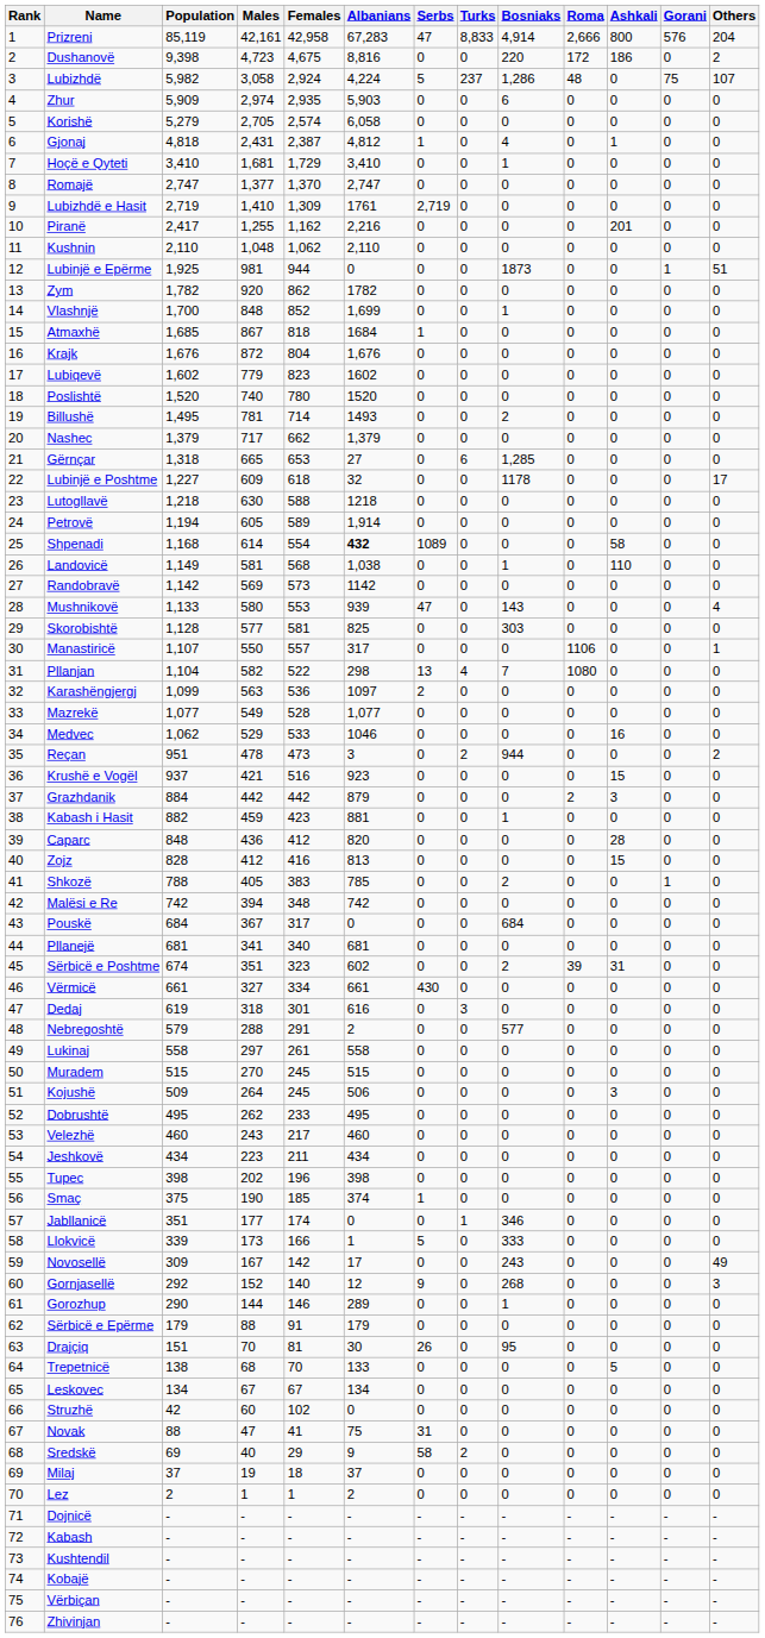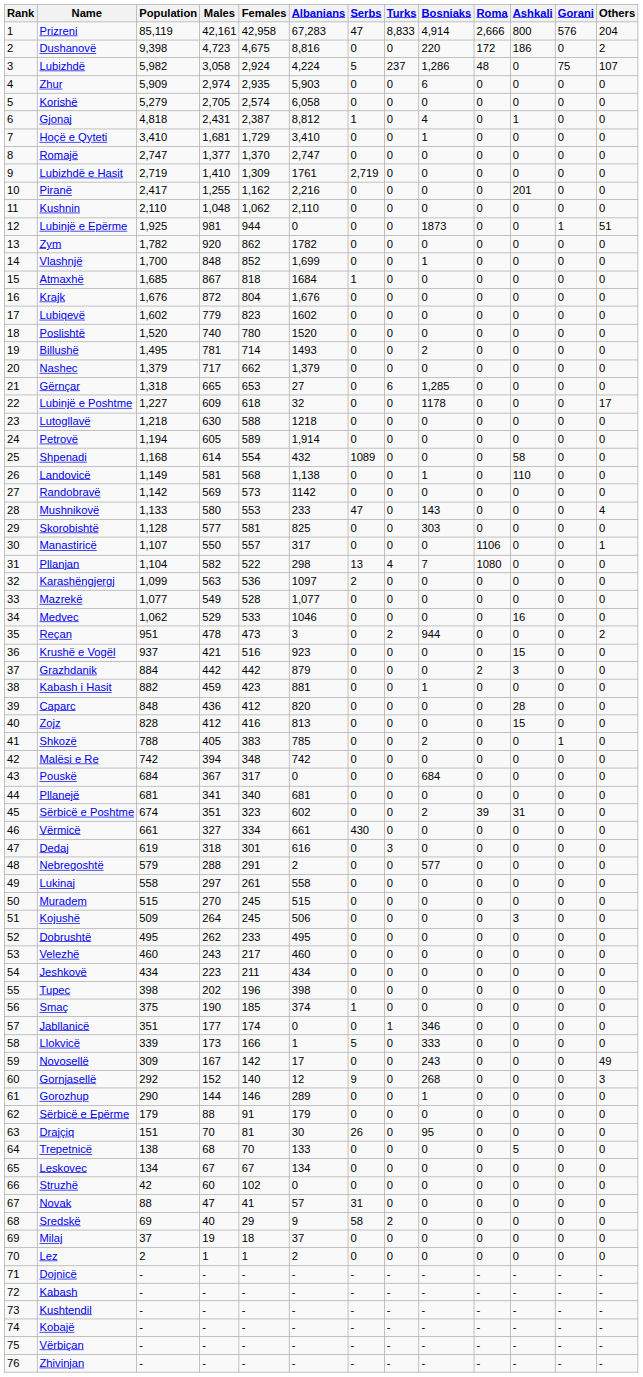Gjonaj | Albanians: 4,812 -> 8,812
Shpenadi | Albanians: bold -> normal
Landovicë | Albanians: 1,038 -> 1,138
Mushnikovë | Albanians: 939 -> 233
Novak | Albanians: 75 -> 57
